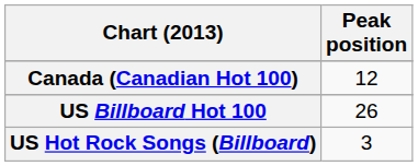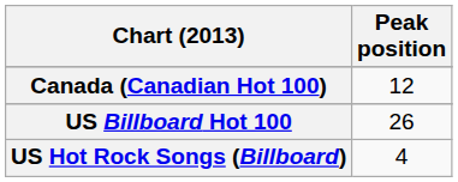US Hot Rock Songs (Billboard) | Peak position: 3 -> 4
